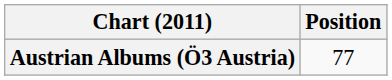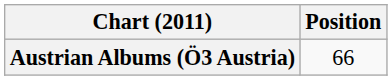Austrian Albums (Ö3 Austria) | Position: 77 -> 66
